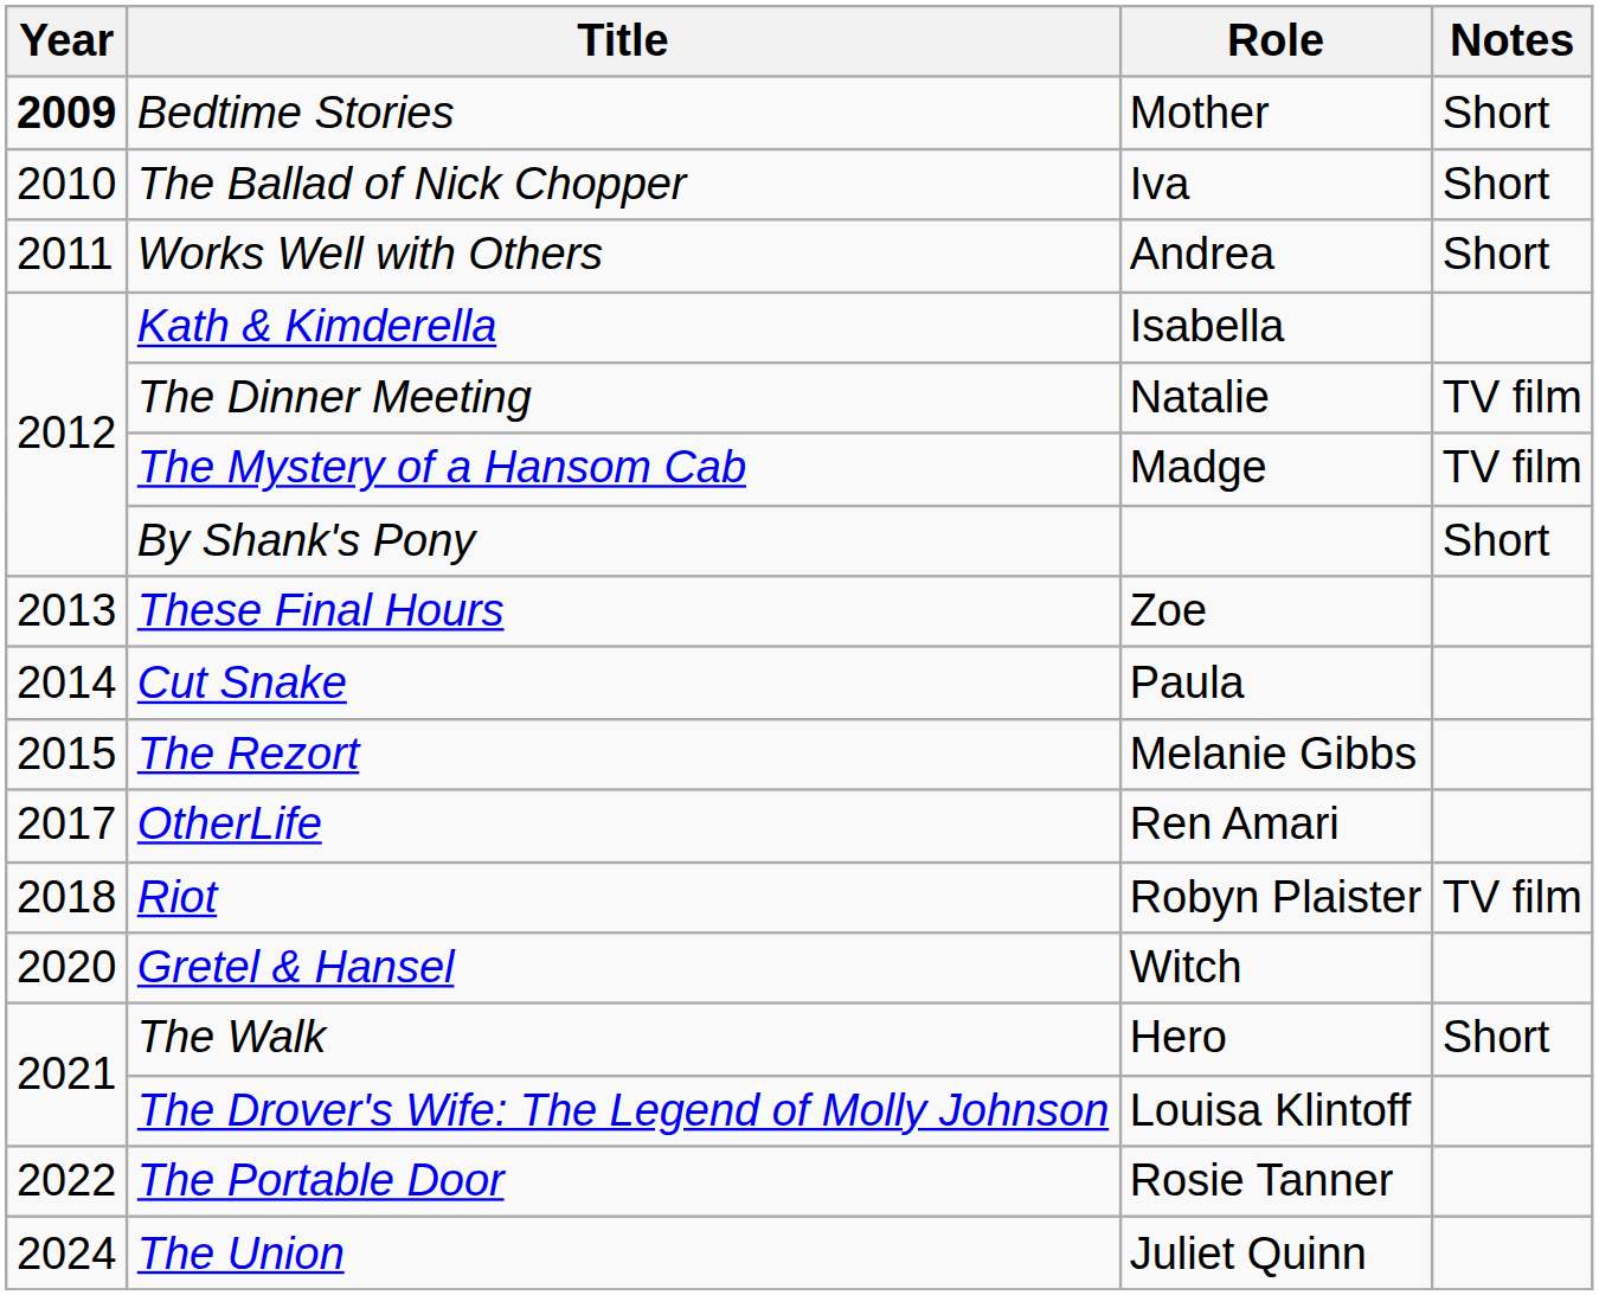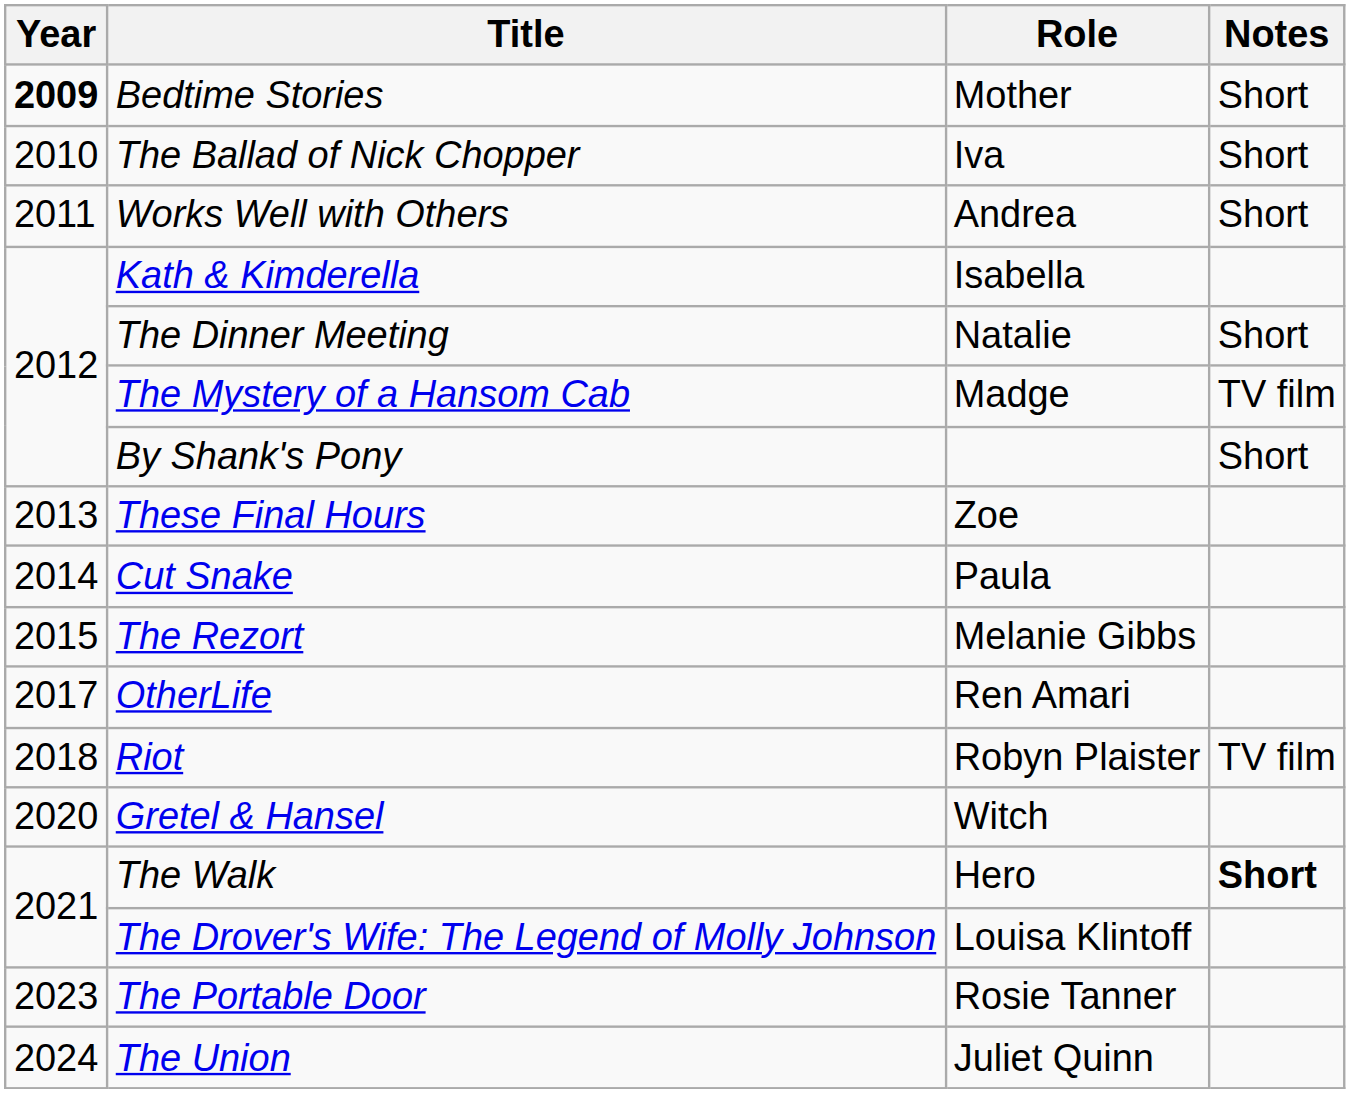The Dinner Meeting | Notes: TV film -> Short
The Walk | Notes: normal -> bold
The Portable Door | Year: 2022 -> 2023
